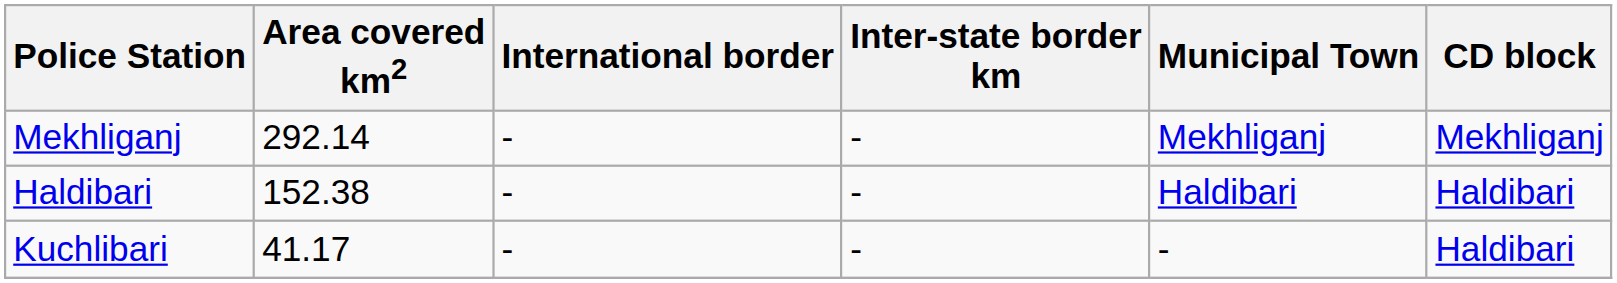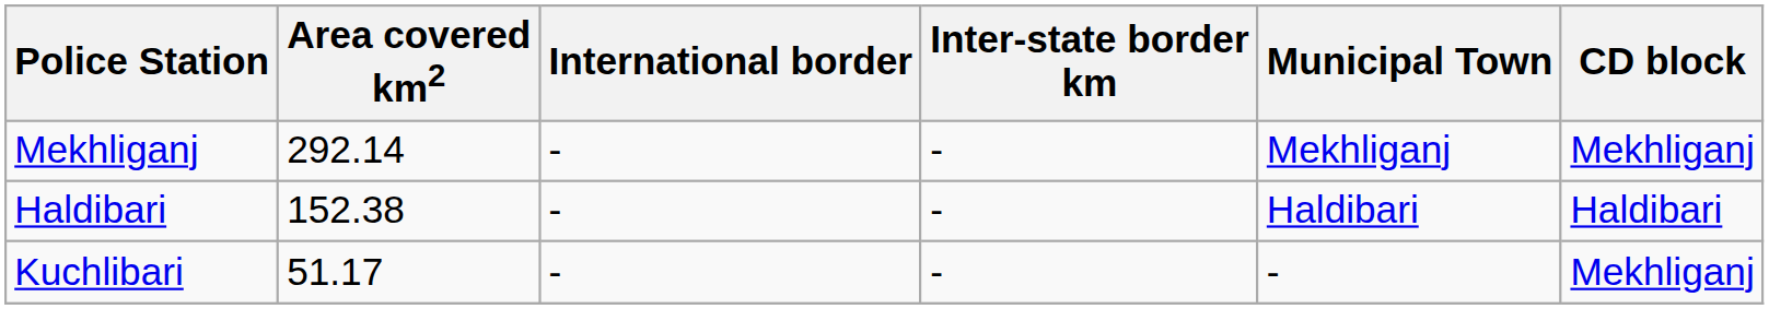Kuchlibari | Area covered km2: 41.17 -> 51.17
Kuchlibari | CD block: Haldibari -> Mekhliganj
